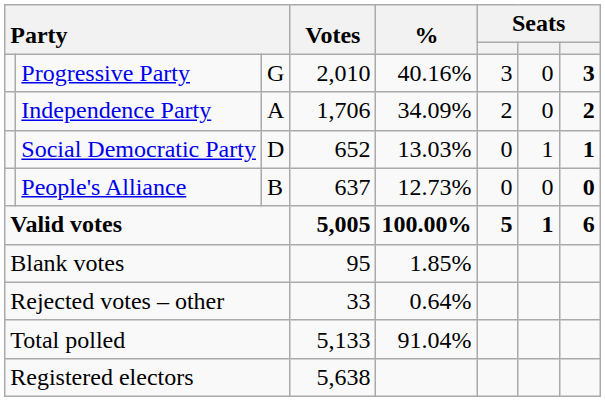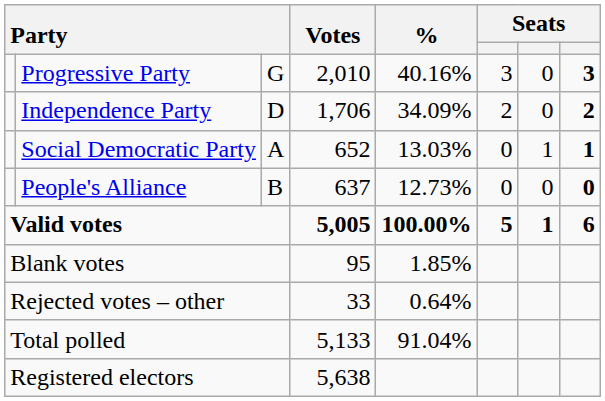Independence Party | column 3: A -> D
Social Democratic Party | column 3: D -> A
